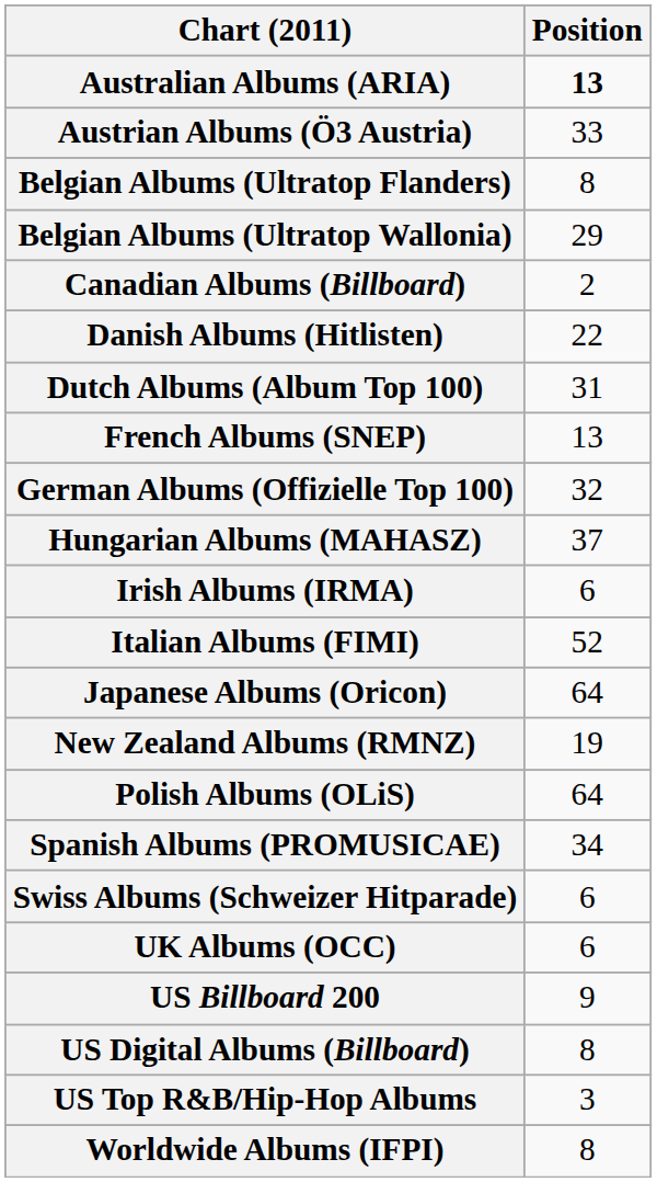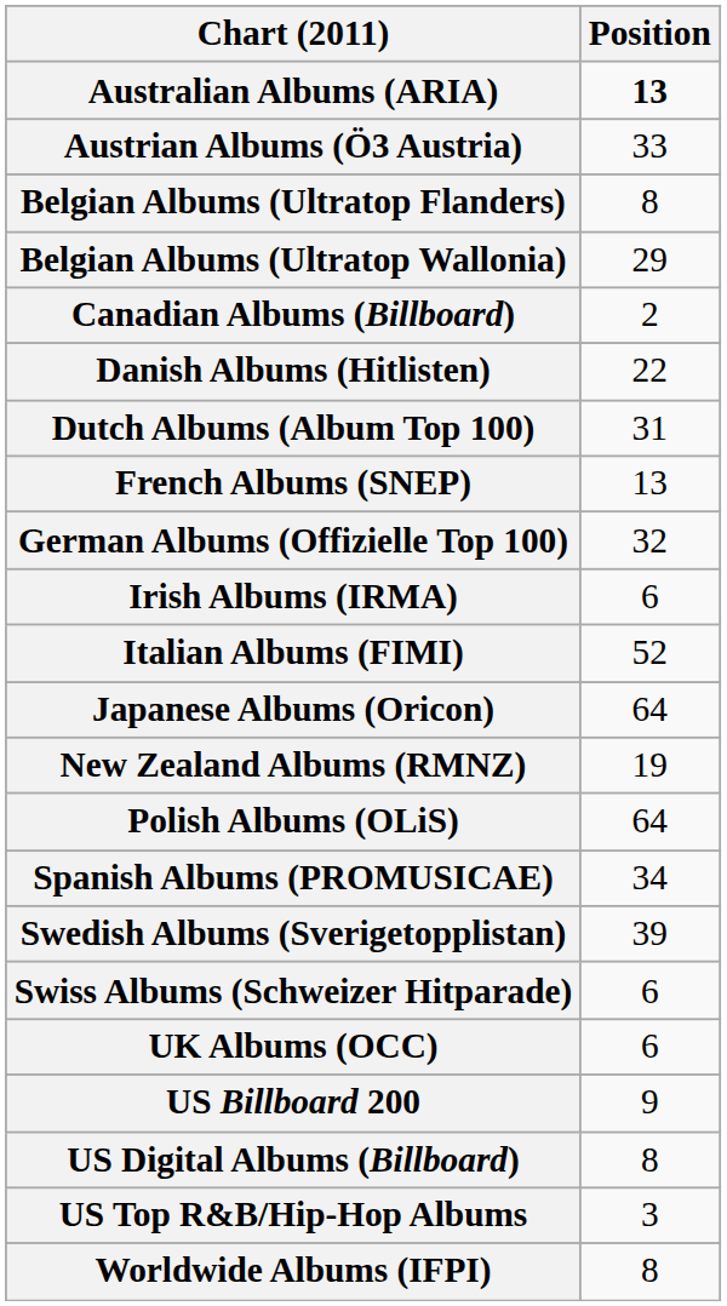- row: Hungarian Albums (MAHASZ) | 37
+ row: Swedish Albums (Sverigetopplistan) | 39
